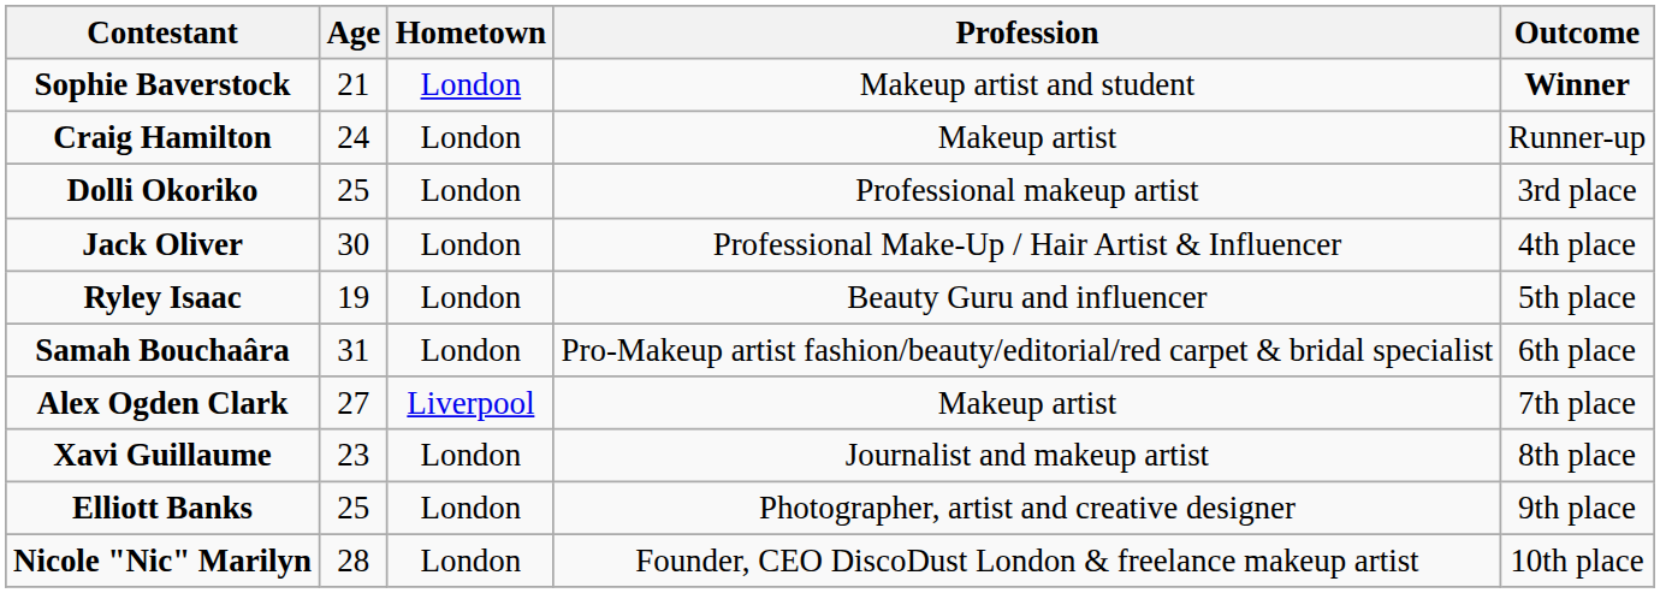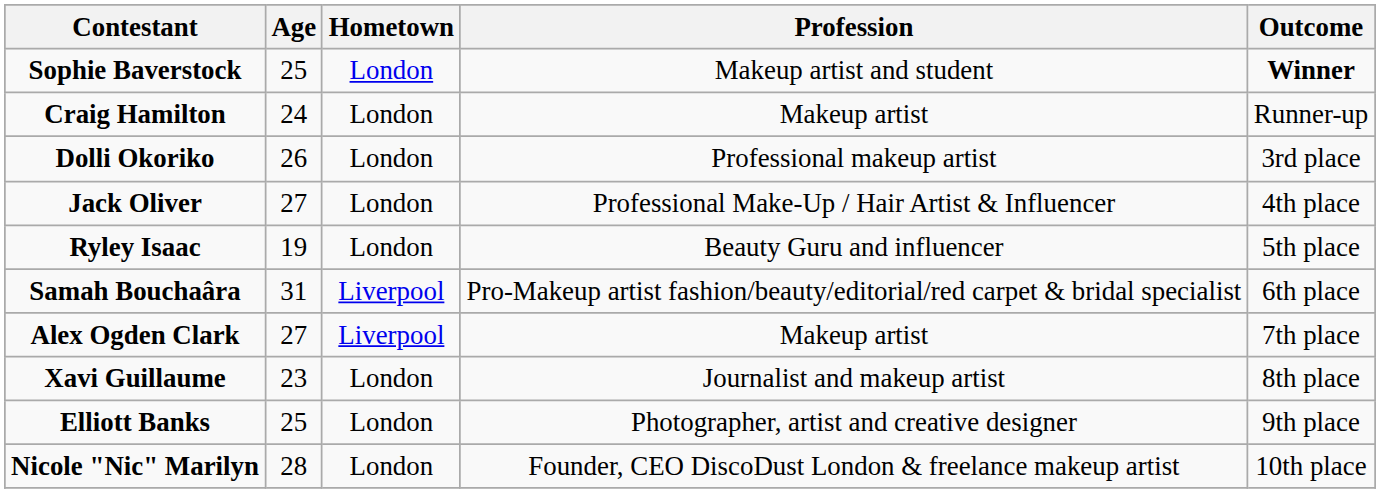Sophie Baverstock | Age: 21 -> 25
Dolli Okoriko | Age: 25 -> 26
Jack Oliver | Age: 30 -> 27
Samah Bouchaâra | Hometown: London -> Liverpool
